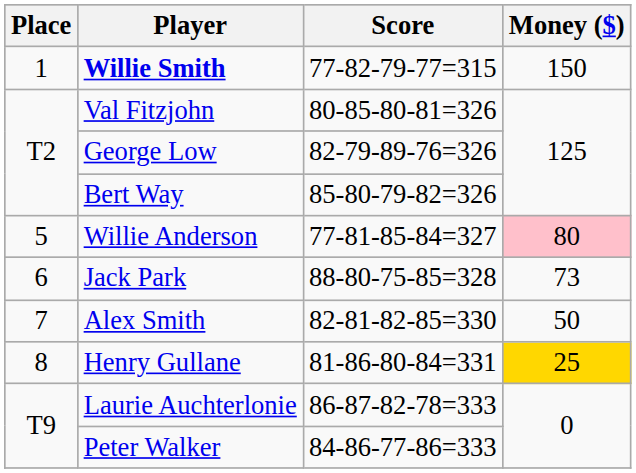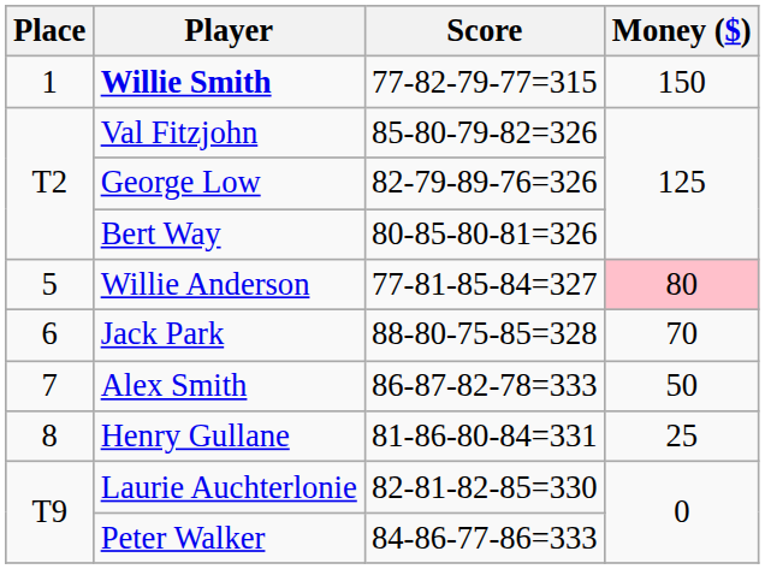Val Fitzjohn | Score: 80-85-80-81=326 -> 85-80-79-82=326
Bert Way | Score: 85-80-79-82=326 -> 80-85-80-81=326
Jack Park | Money ($): 73 -> 70
Alex Smith | Score: 82-81-82-85=330 -> 86-87-82-78=333
Henry Gullane | Money ($): gold background -> no background
Laurie Auchterlonie | Score: 86-87-82-78=333 -> 82-81-82-85=330
